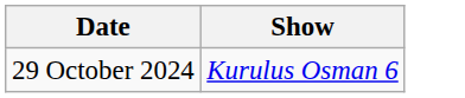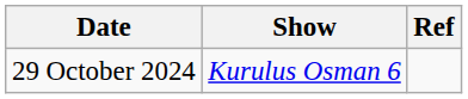+ column: Ref
